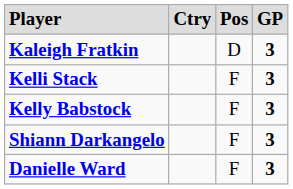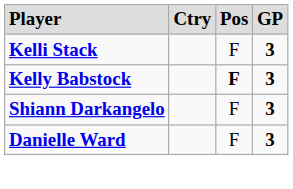- row: Kaleigh Fratkin | D | 3
Kelly Babstock | column 3: normal -> bold
